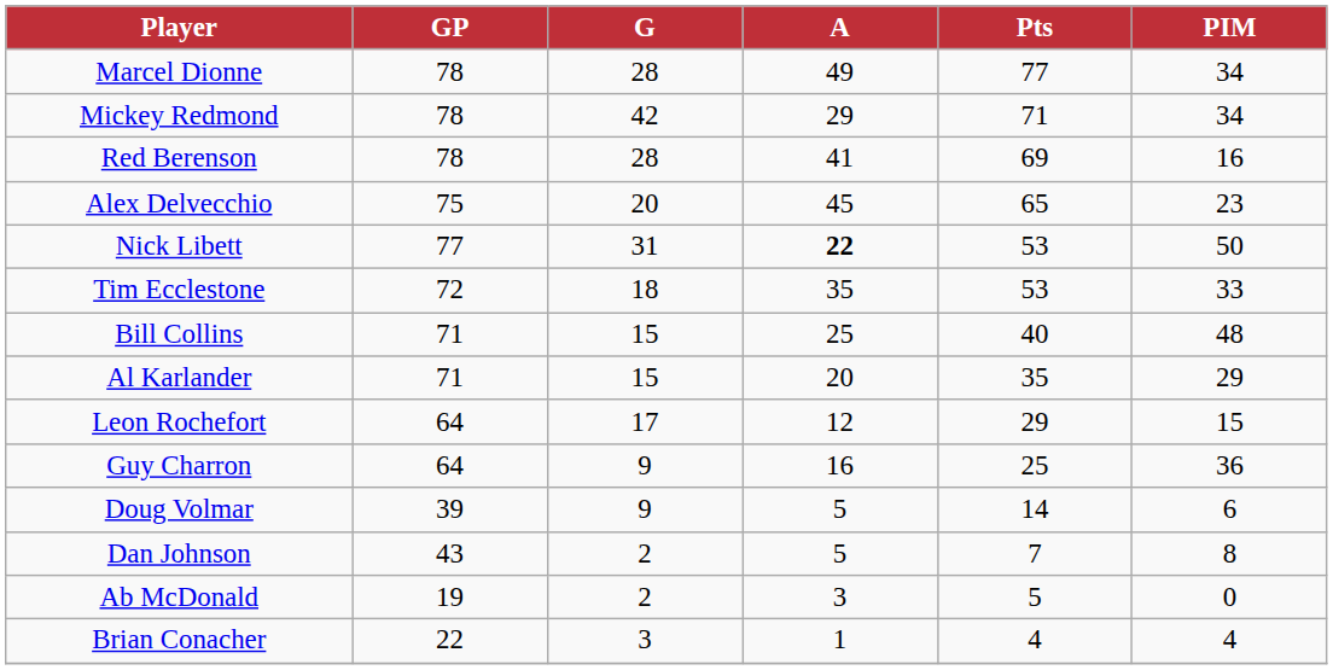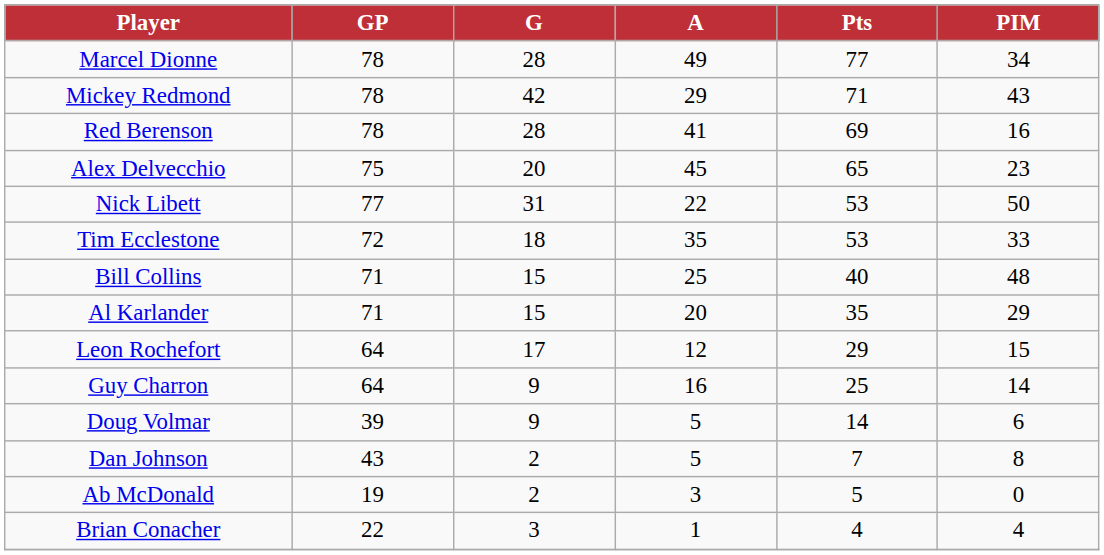Mickey Redmond | PIM: 34 -> 43
Nick Libett | A: bold -> normal
Guy Charron | PIM: 36 -> 14
